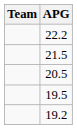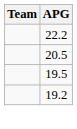- row: 21.5
